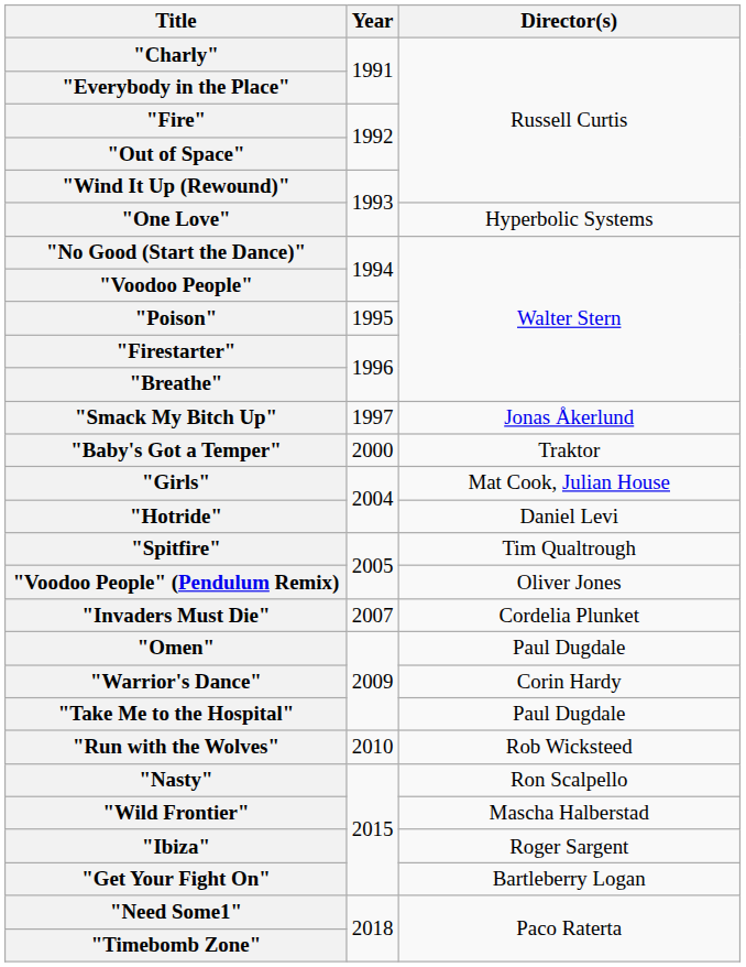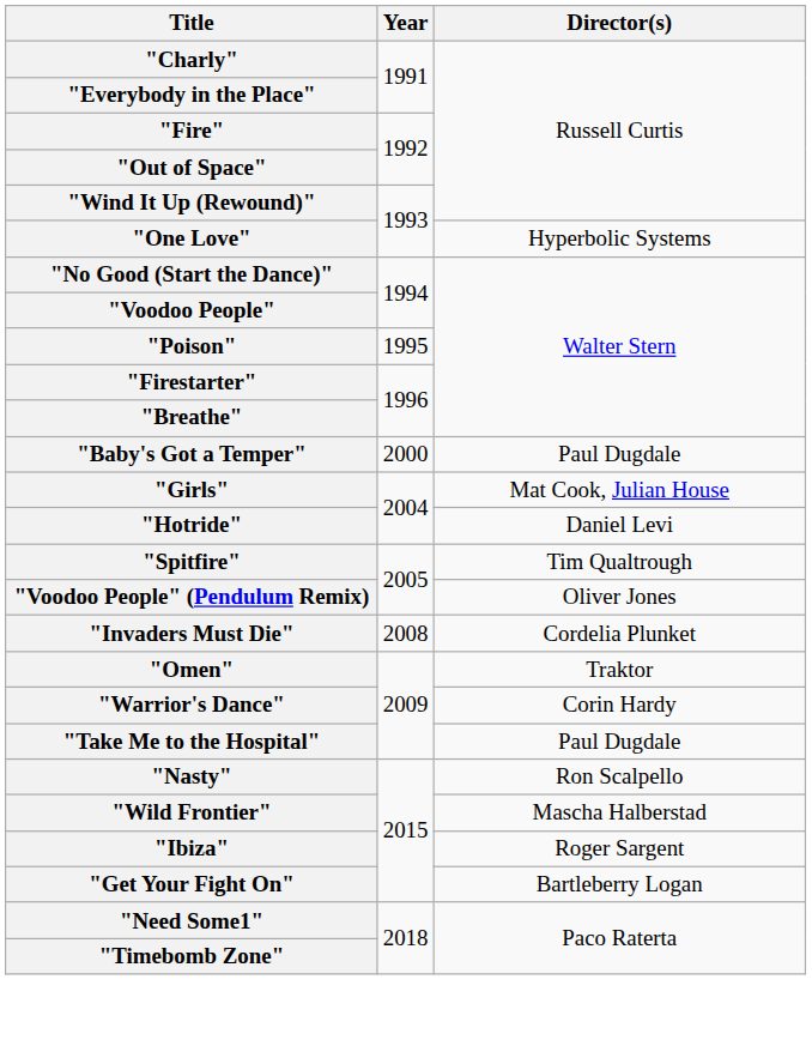- row: "Smack My Bitch Up" | 1997 | Jonas Åkerlund
"Baby's Got a Temper" | Director(s): Traktor -> Paul Dugdale
"Invaders Must Die" | Year: 2007 -> 2008
"Omen" | Director(s): Paul Dugdale -> Traktor
- row: "Run with the Wolves" | 2010 | Rob Wicksteed
